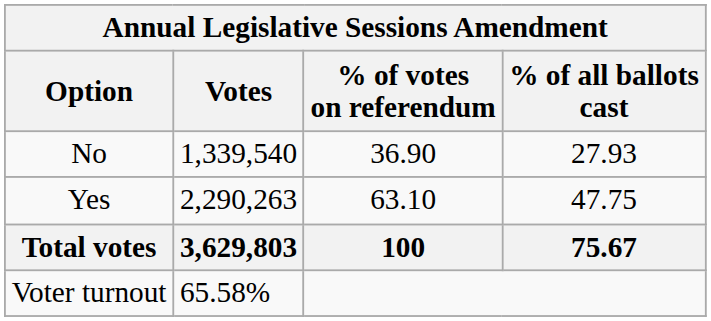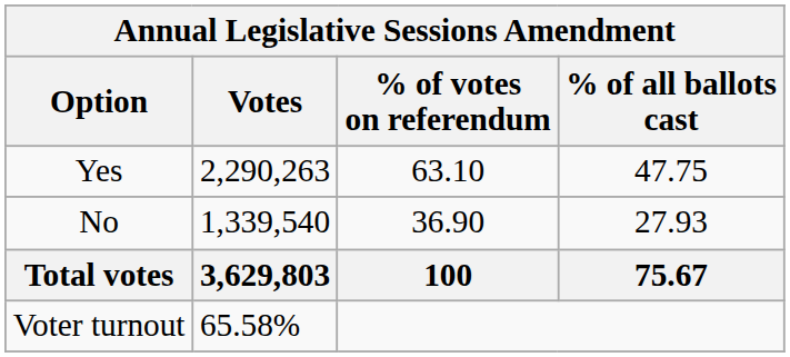rows swapped: Yes <-> No
